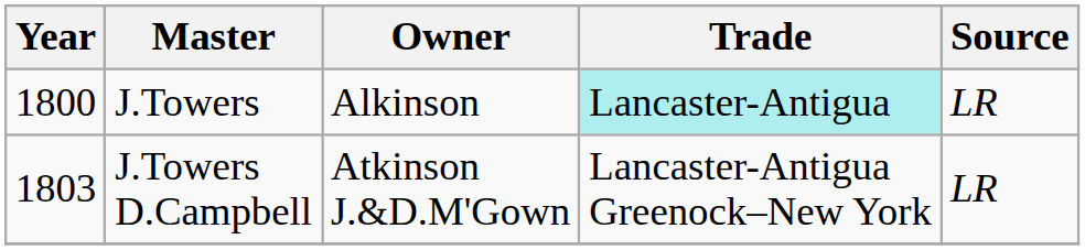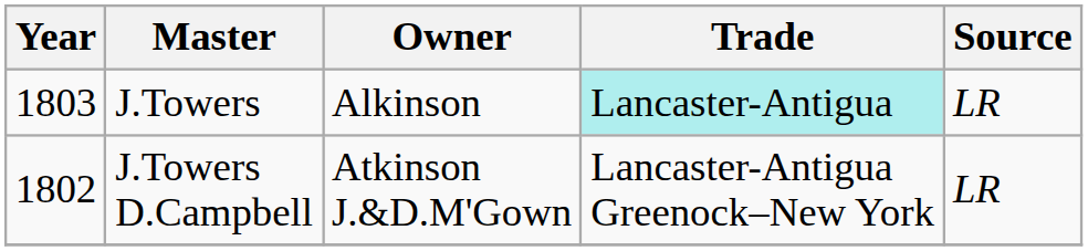J.Towers | Year: 1800 -> 1803
J.Towers D.Campbell | Year: 1803 -> 1802
